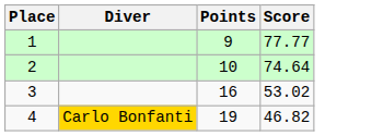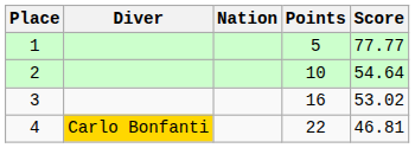+ column: Nation
1 | Points: 9 -> 5
2 | Score: 74.64 -> 54.64
4 | Points: 19 -> 22
4 | Score: 46.82 -> 46.81
